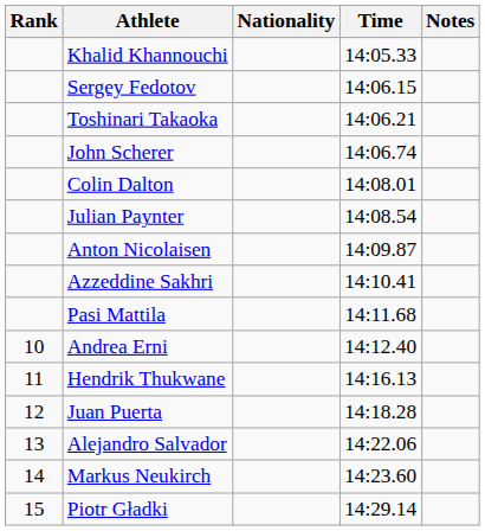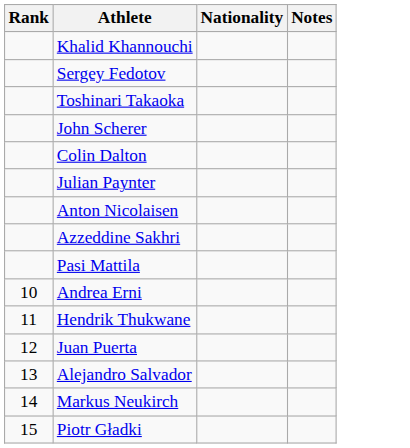- column: Time | 14:05.33 | 14:06.15 | 14:06.21 | 14:06.74 | 14:08.01 | 14:08.54 | 14:09.87 | 14:10.41 | 14:11.68 | 14:12.40 | 14:16.13 | 14:18.28 | 14:22.06 | 14:23.60 | 14:29.14
